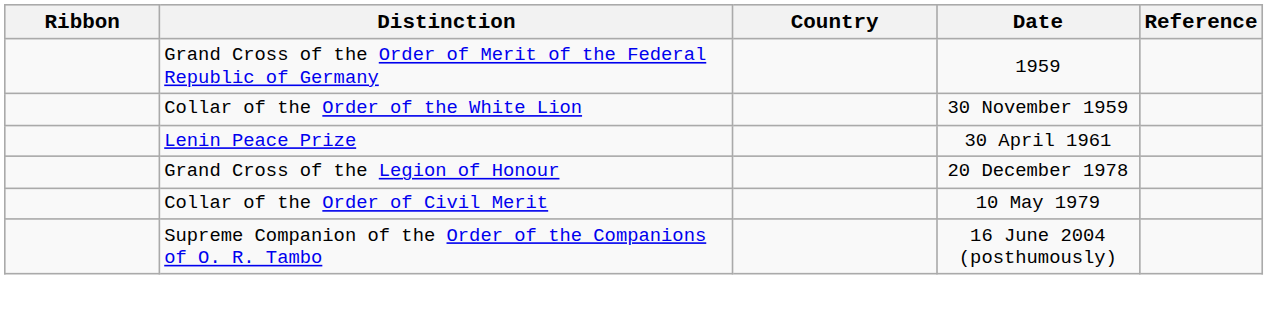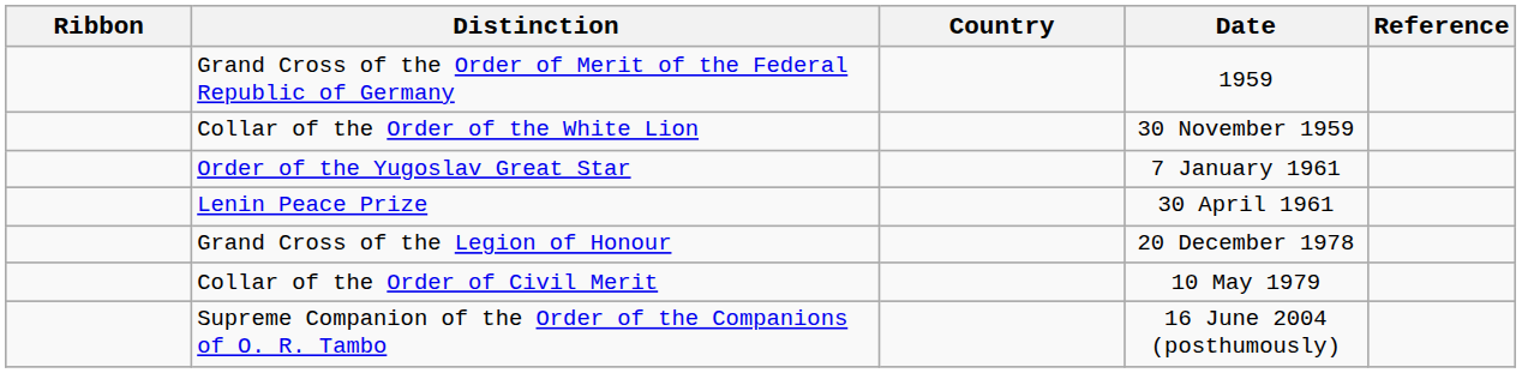+ row: Order of the Yugoslav Great Star | 7 January 1961
